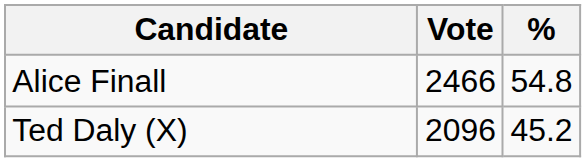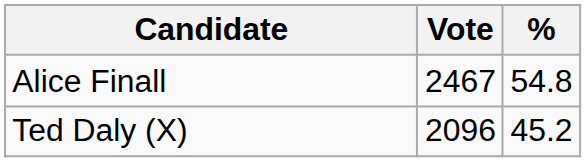Alice Finall | Vote: 2466 -> 2467
